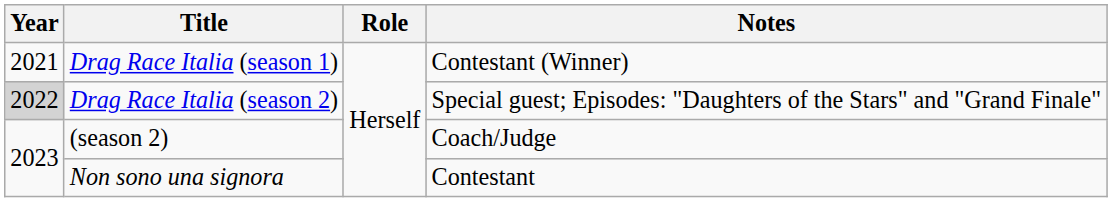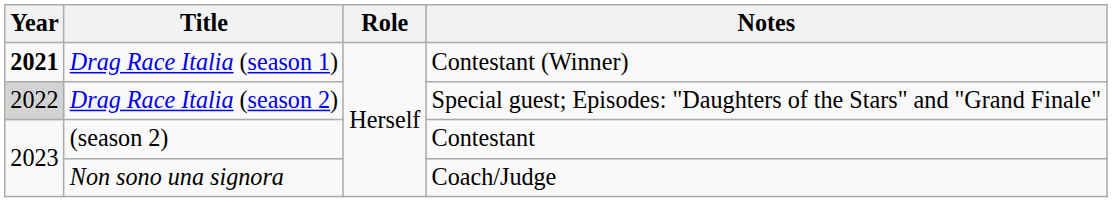Drag Race Italia (season 1) | Year: normal -> bold
(season 2) | Notes: Coach/Judge -> Contestant
Non sono una signora | Notes: Contestant -> Coach/Judge
